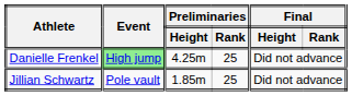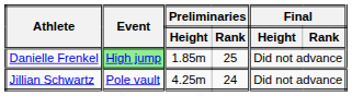Danielle Frenkel | Preliminaries / Height: 4.25m -> 1.85m
Jillian Schwartz | Preliminaries / Height: 1.85m -> 4.25m
Jillian Schwartz | Preliminaries / Rank: 25 -> 24
